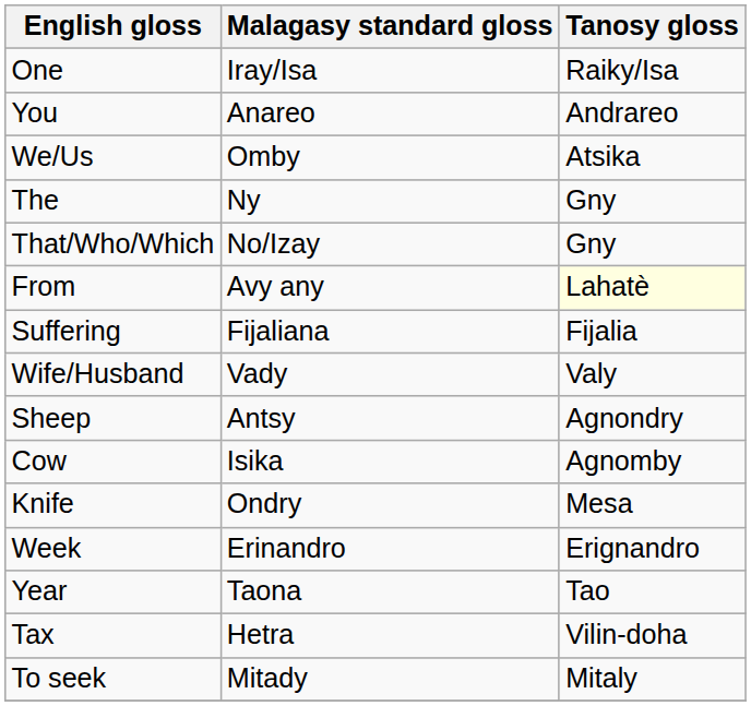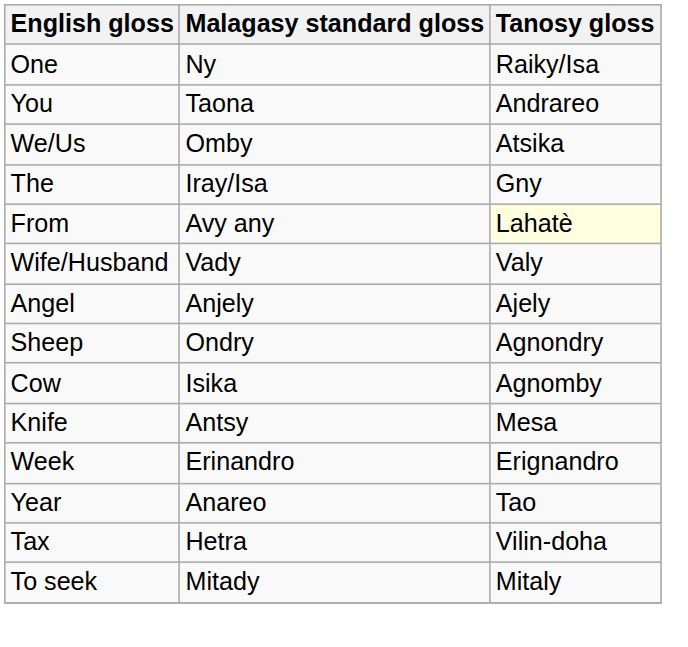One | Malagasy standard gloss: Iray/Isa -> Ny
You | Malagasy standard gloss: Anareo -> Taona
The | Malagasy standard gloss: Ny -> Iray/Isa
- row: That/Who/Which | No/Izay | Gny
- row: Suffering | Fijaliana | Fijalia
+ row: Angel | Anjely | Ajely
Sheep | Malagasy standard gloss: Antsy -> Ondry
Knife | Malagasy standard gloss: Ondry -> Antsy
Year | Malagasy standard gloss: Taona -> Anareo
